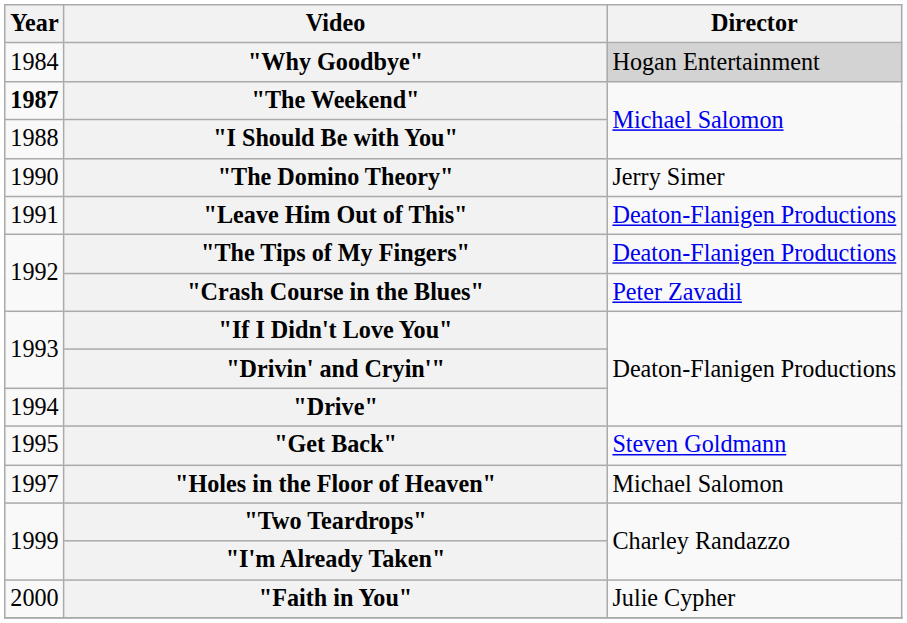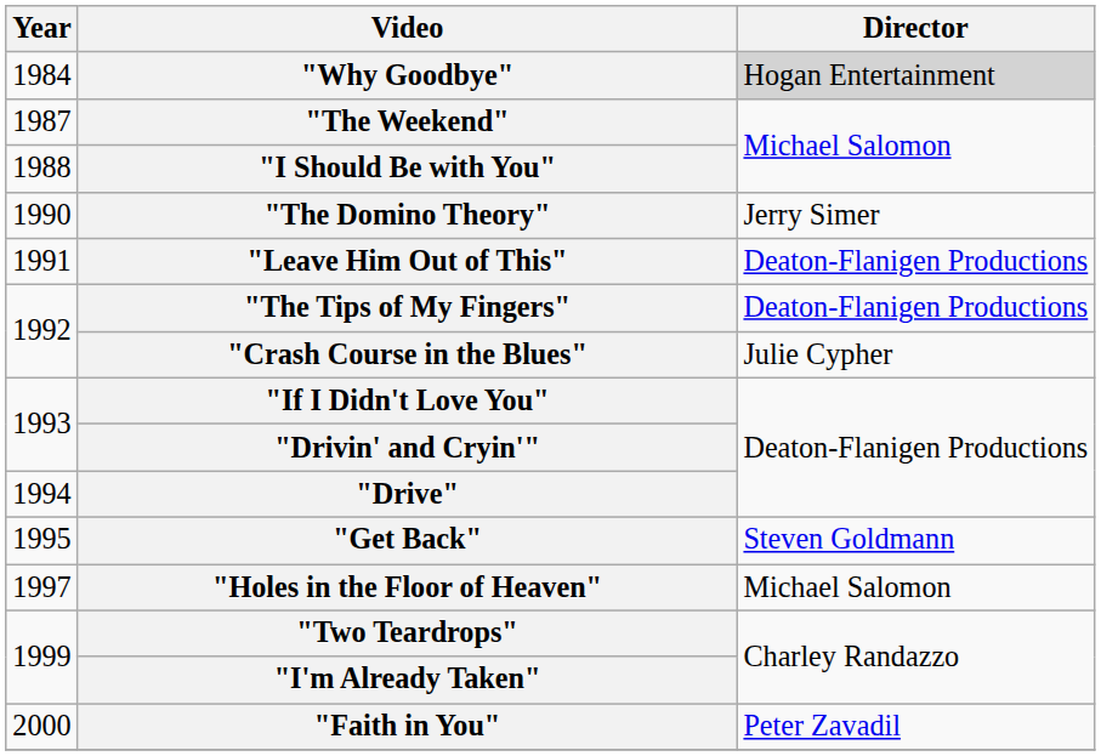"The Weekend" | Year: bold -> normal
"Crash Course in the Blues" | Director: Peter Zavadil -> Julie Cypher
"Faith in You" | Director: Julie Cypher -> Peter Zavadil
